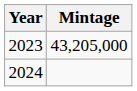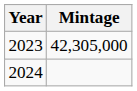2023 | Mintage: 43,205,000 -> 42,305,000
